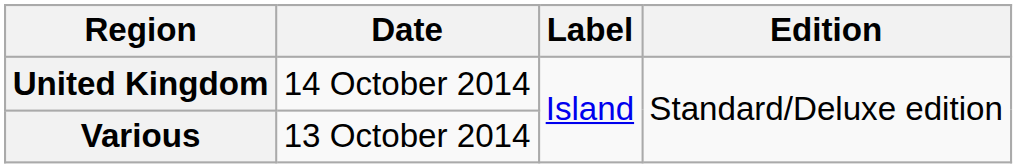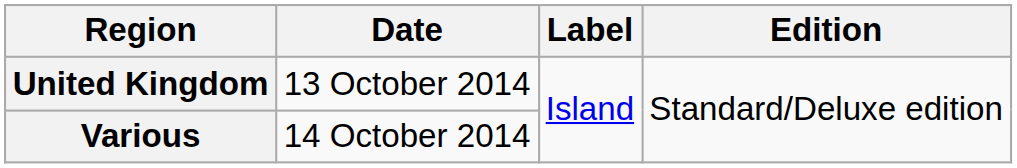United Kingdom | Date: 14 October 2014 -> 13 October 2014
Various | Date: 13 October 2014 -> 14 October 2014
